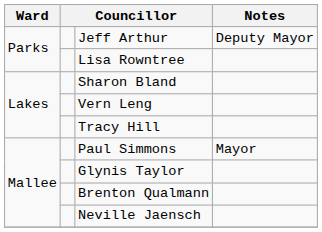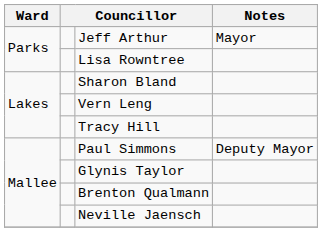Jeff Arthur | Notes: Deputy Mayor -> Mayor
Paul Simmons | Notes: Mayor -> Deputy Mayor
